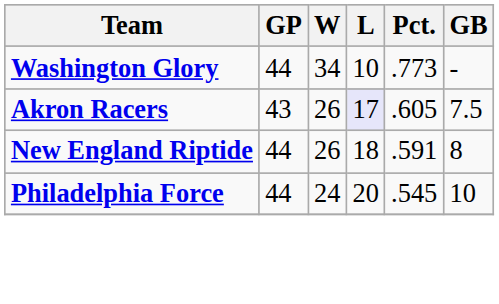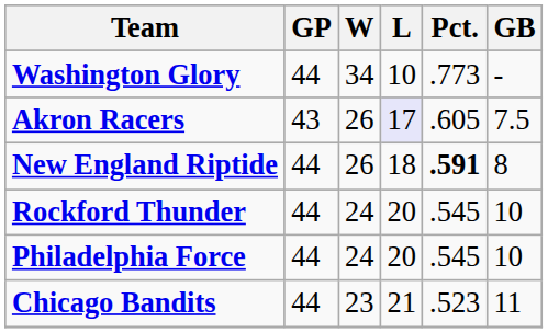New England Riptide | Pct.: normal -> bold
+ row: Rockford Thunder | 44 | 24 | 20 | .545 | 10
+ row: Chicago Bandits | 44 | 23 | 21 | .523 | 11
